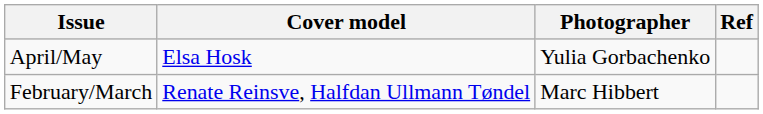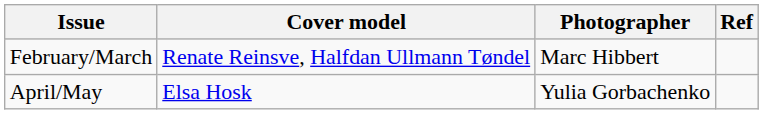rows swapped: February/March <-> April/May
